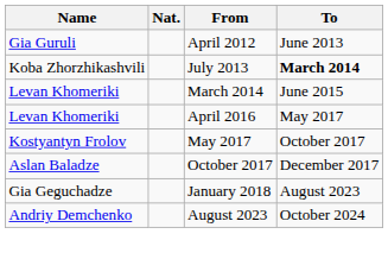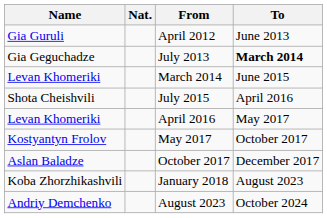July 2013 | Name: Koba Zhorzhikashvili -> Gia Geguchadze
+ row: Shota Cheishvili | July 2015 | April 2016
January 2018 | Name: Gia Geguchadze -> Koba Zhorzhikashvili
